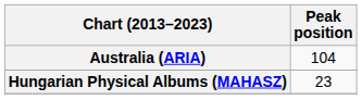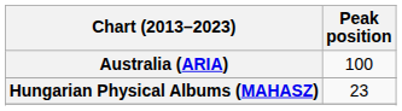Australia (ARIA) | Peak position: 104 -> 100
